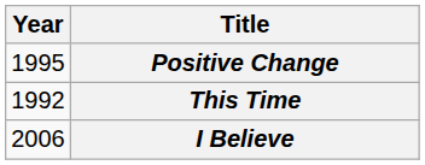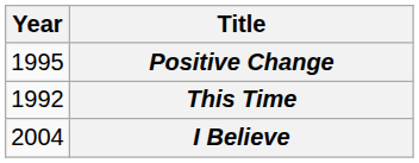I Believe | Year: 2006 -> 2004
